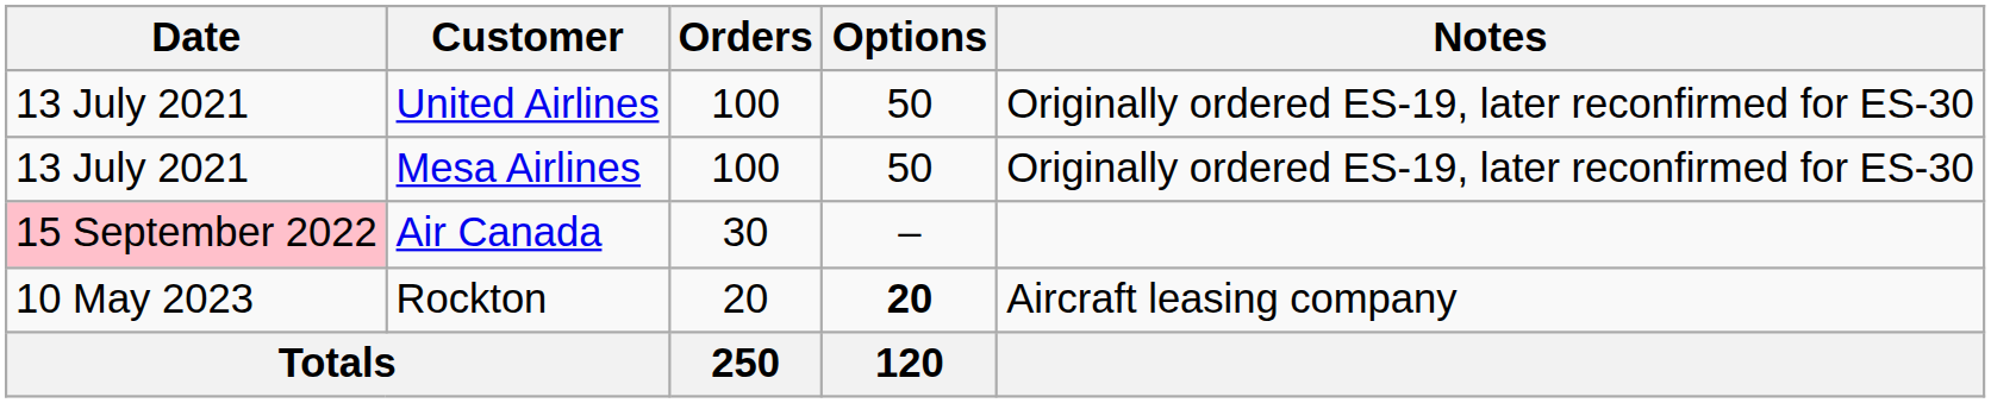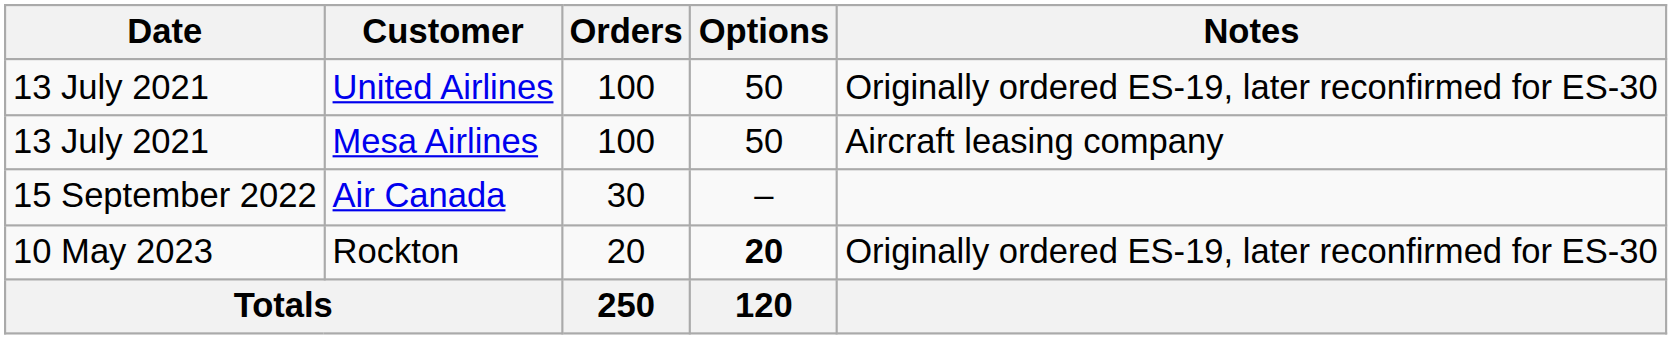Mesa Airlines | Notes: Originally ordered ES-19, later reconfirmed for ES-30 -> Aircraft leasing company
Air Canada | Date: pink background -> no background
Rockton | Notes: Aircraft leasing company -> Originally ordered ES-19, later reconfirmed for ES-30
